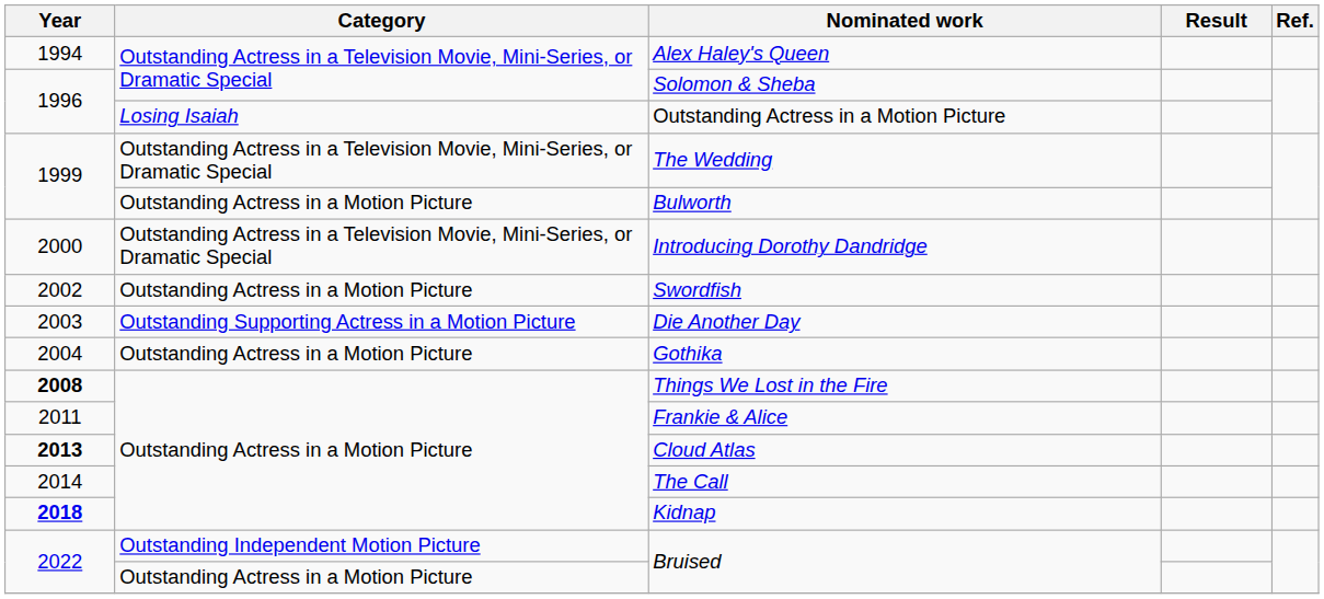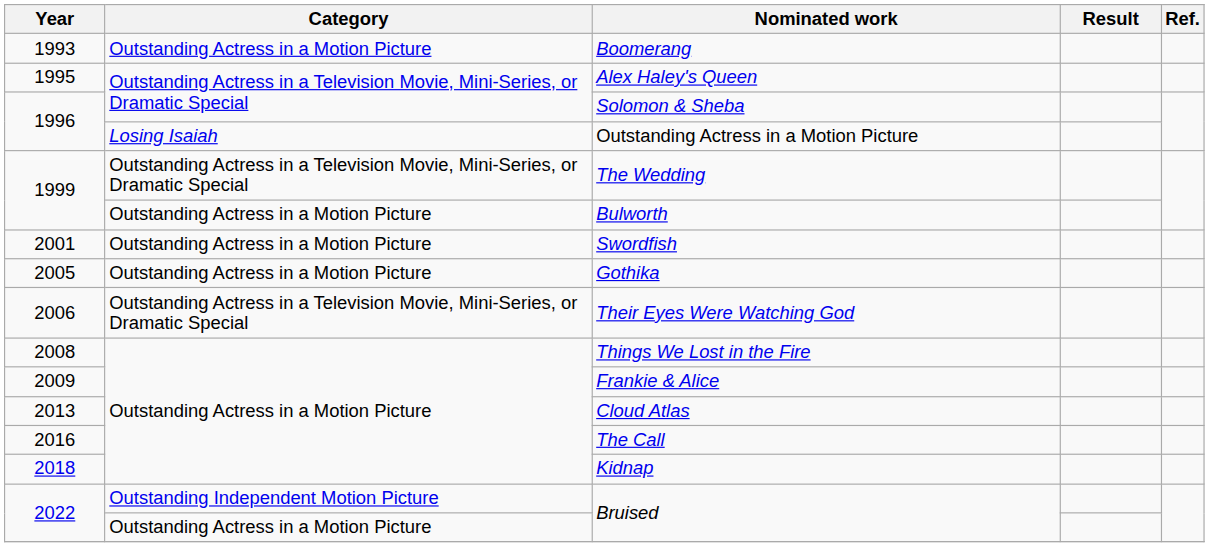+ row: 1993 | Outstanding Actress in a Motion Picture | Boomerang
Alex Haley's Queen | Year: 1994 -> 1995
- row: 2000 | Outstanding Actress in a Television Movie, Mini-Series, or Dramatic Special | Introducing Dorothy Dandridge
Swordfish | Year: 2002 -> 2001
- row: 2003 | Outstanding Supporting Actress in a Motion Picture | Die Another Day
Gothika | Year: 2004 -> 2005
+ row: 2006 | Outstanding Actress in a Television Movie, Mini-Series, or Dramatic Special | Their Eyes Were Watching God
Things We Lost in the Fire | Year: bold -> normal
Frankie & Alice | Year: 2011 -> 2009
Cloud Atlas | Year: bold -> normal
The Call | Year: 2014 -> 2016
Kidnap | Year: bold -> normal
